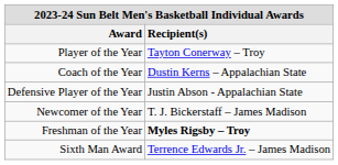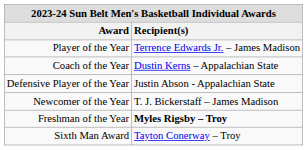Player of the Year | Recipient(s): Tayton Conerway – Troy -> Terrence Edwards Jr. – James Madison
Sixth Man Award | Recipient(s): Terrence Edwards Jr. – James Madison -> Tayton Conerway – Troy
